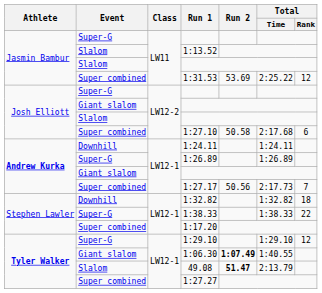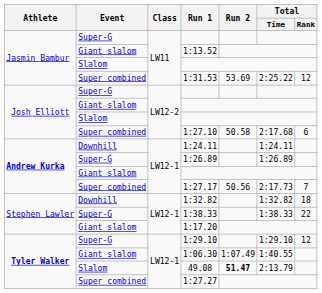1:13.52 | Event: Slalom -> Giant slalom
1:17.20 | Event: Super combined -> Giant slalom
1:06.30 | Run 2: bold -> normal
